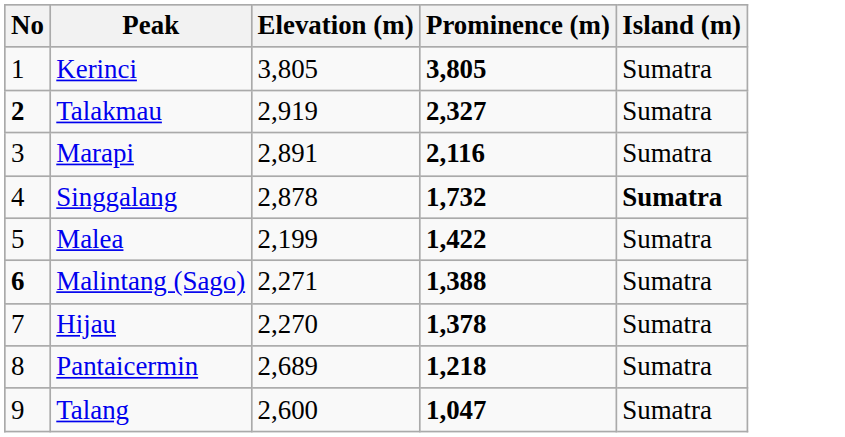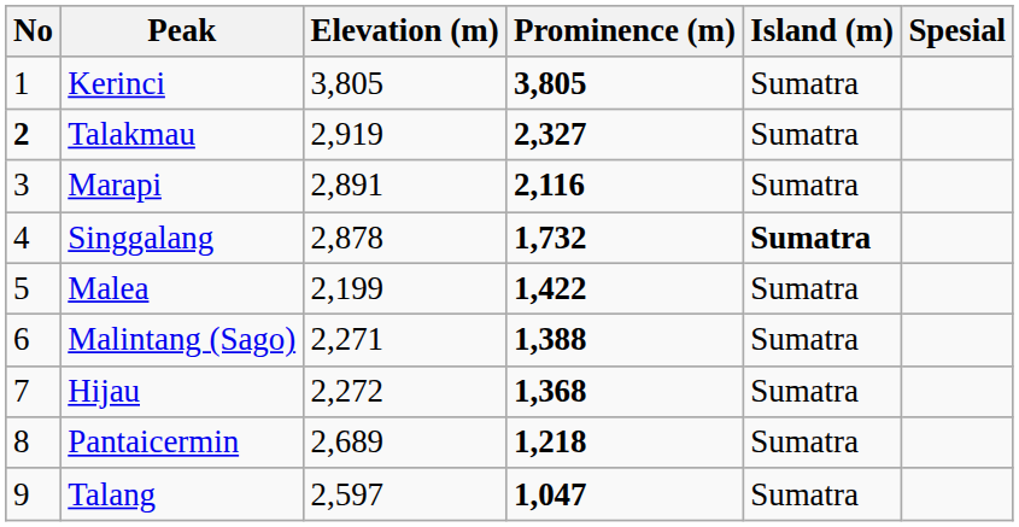+ column: Spesial
Malintang (Sago) | No: bold -> normal
Hijau | Elevation (m): 2,270 -> 2,272
Hijau | Prominence (m): 1,378 -> 1,368
Talang | Elevation (m): 2,600 -> 2,597
